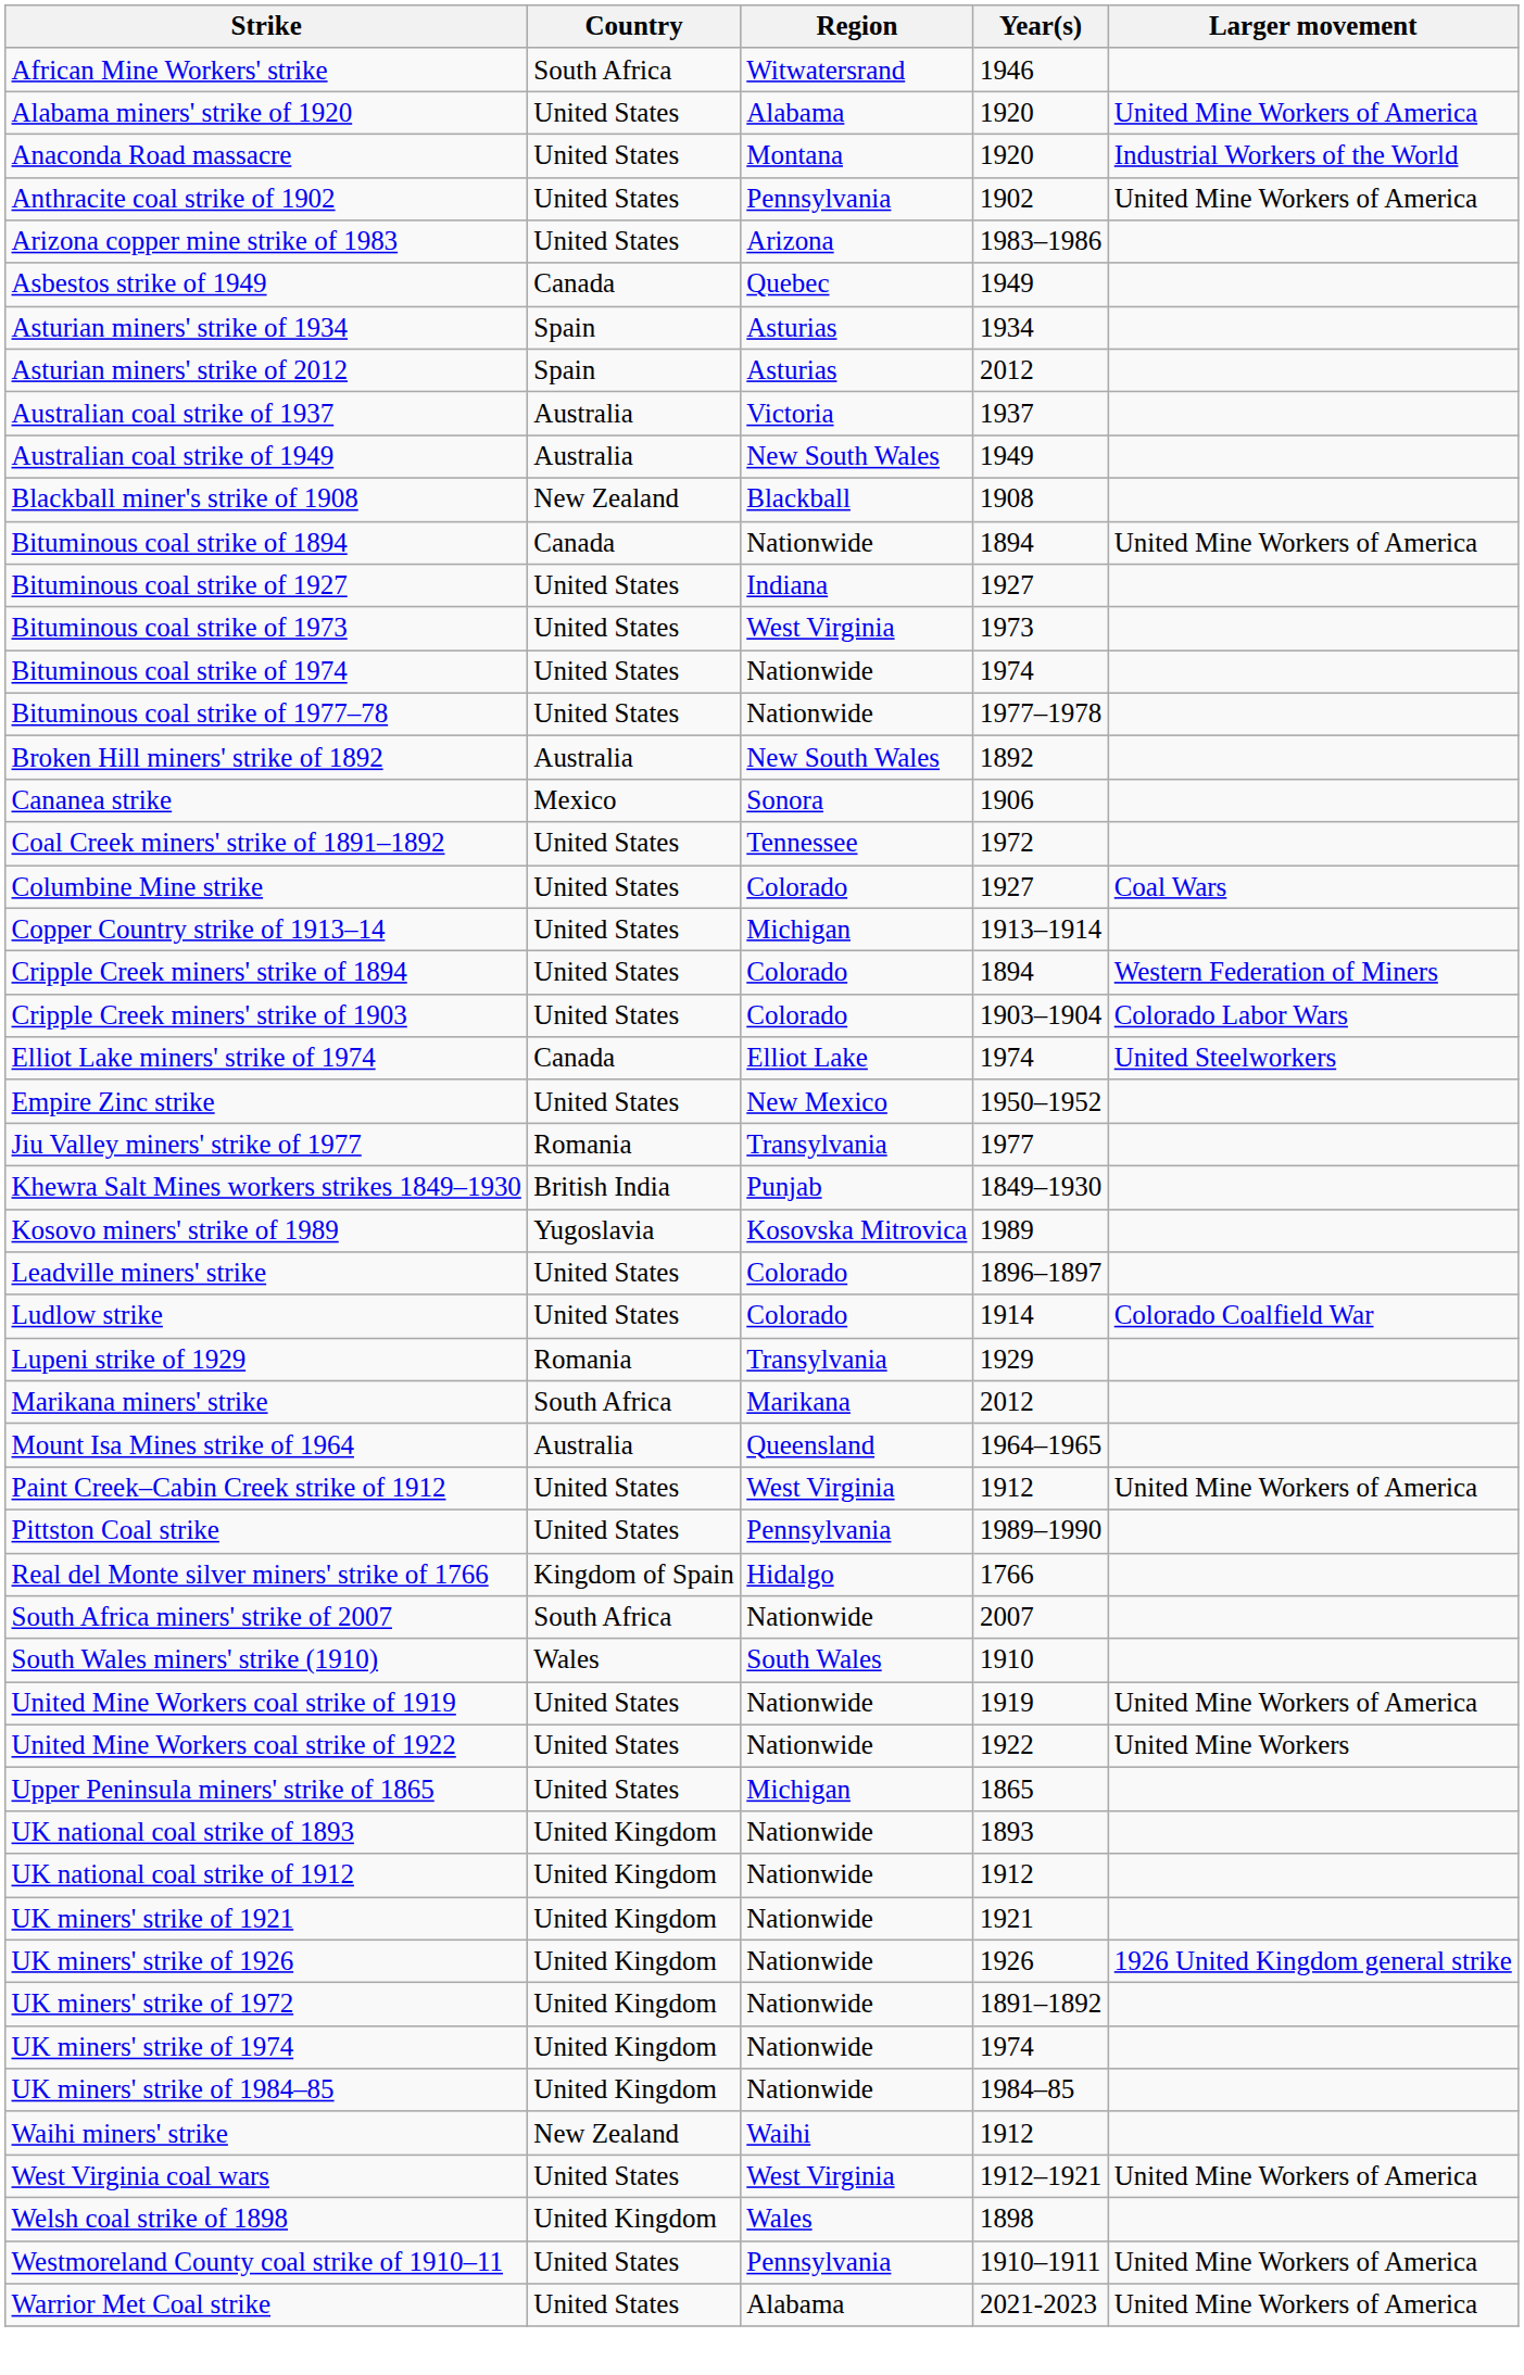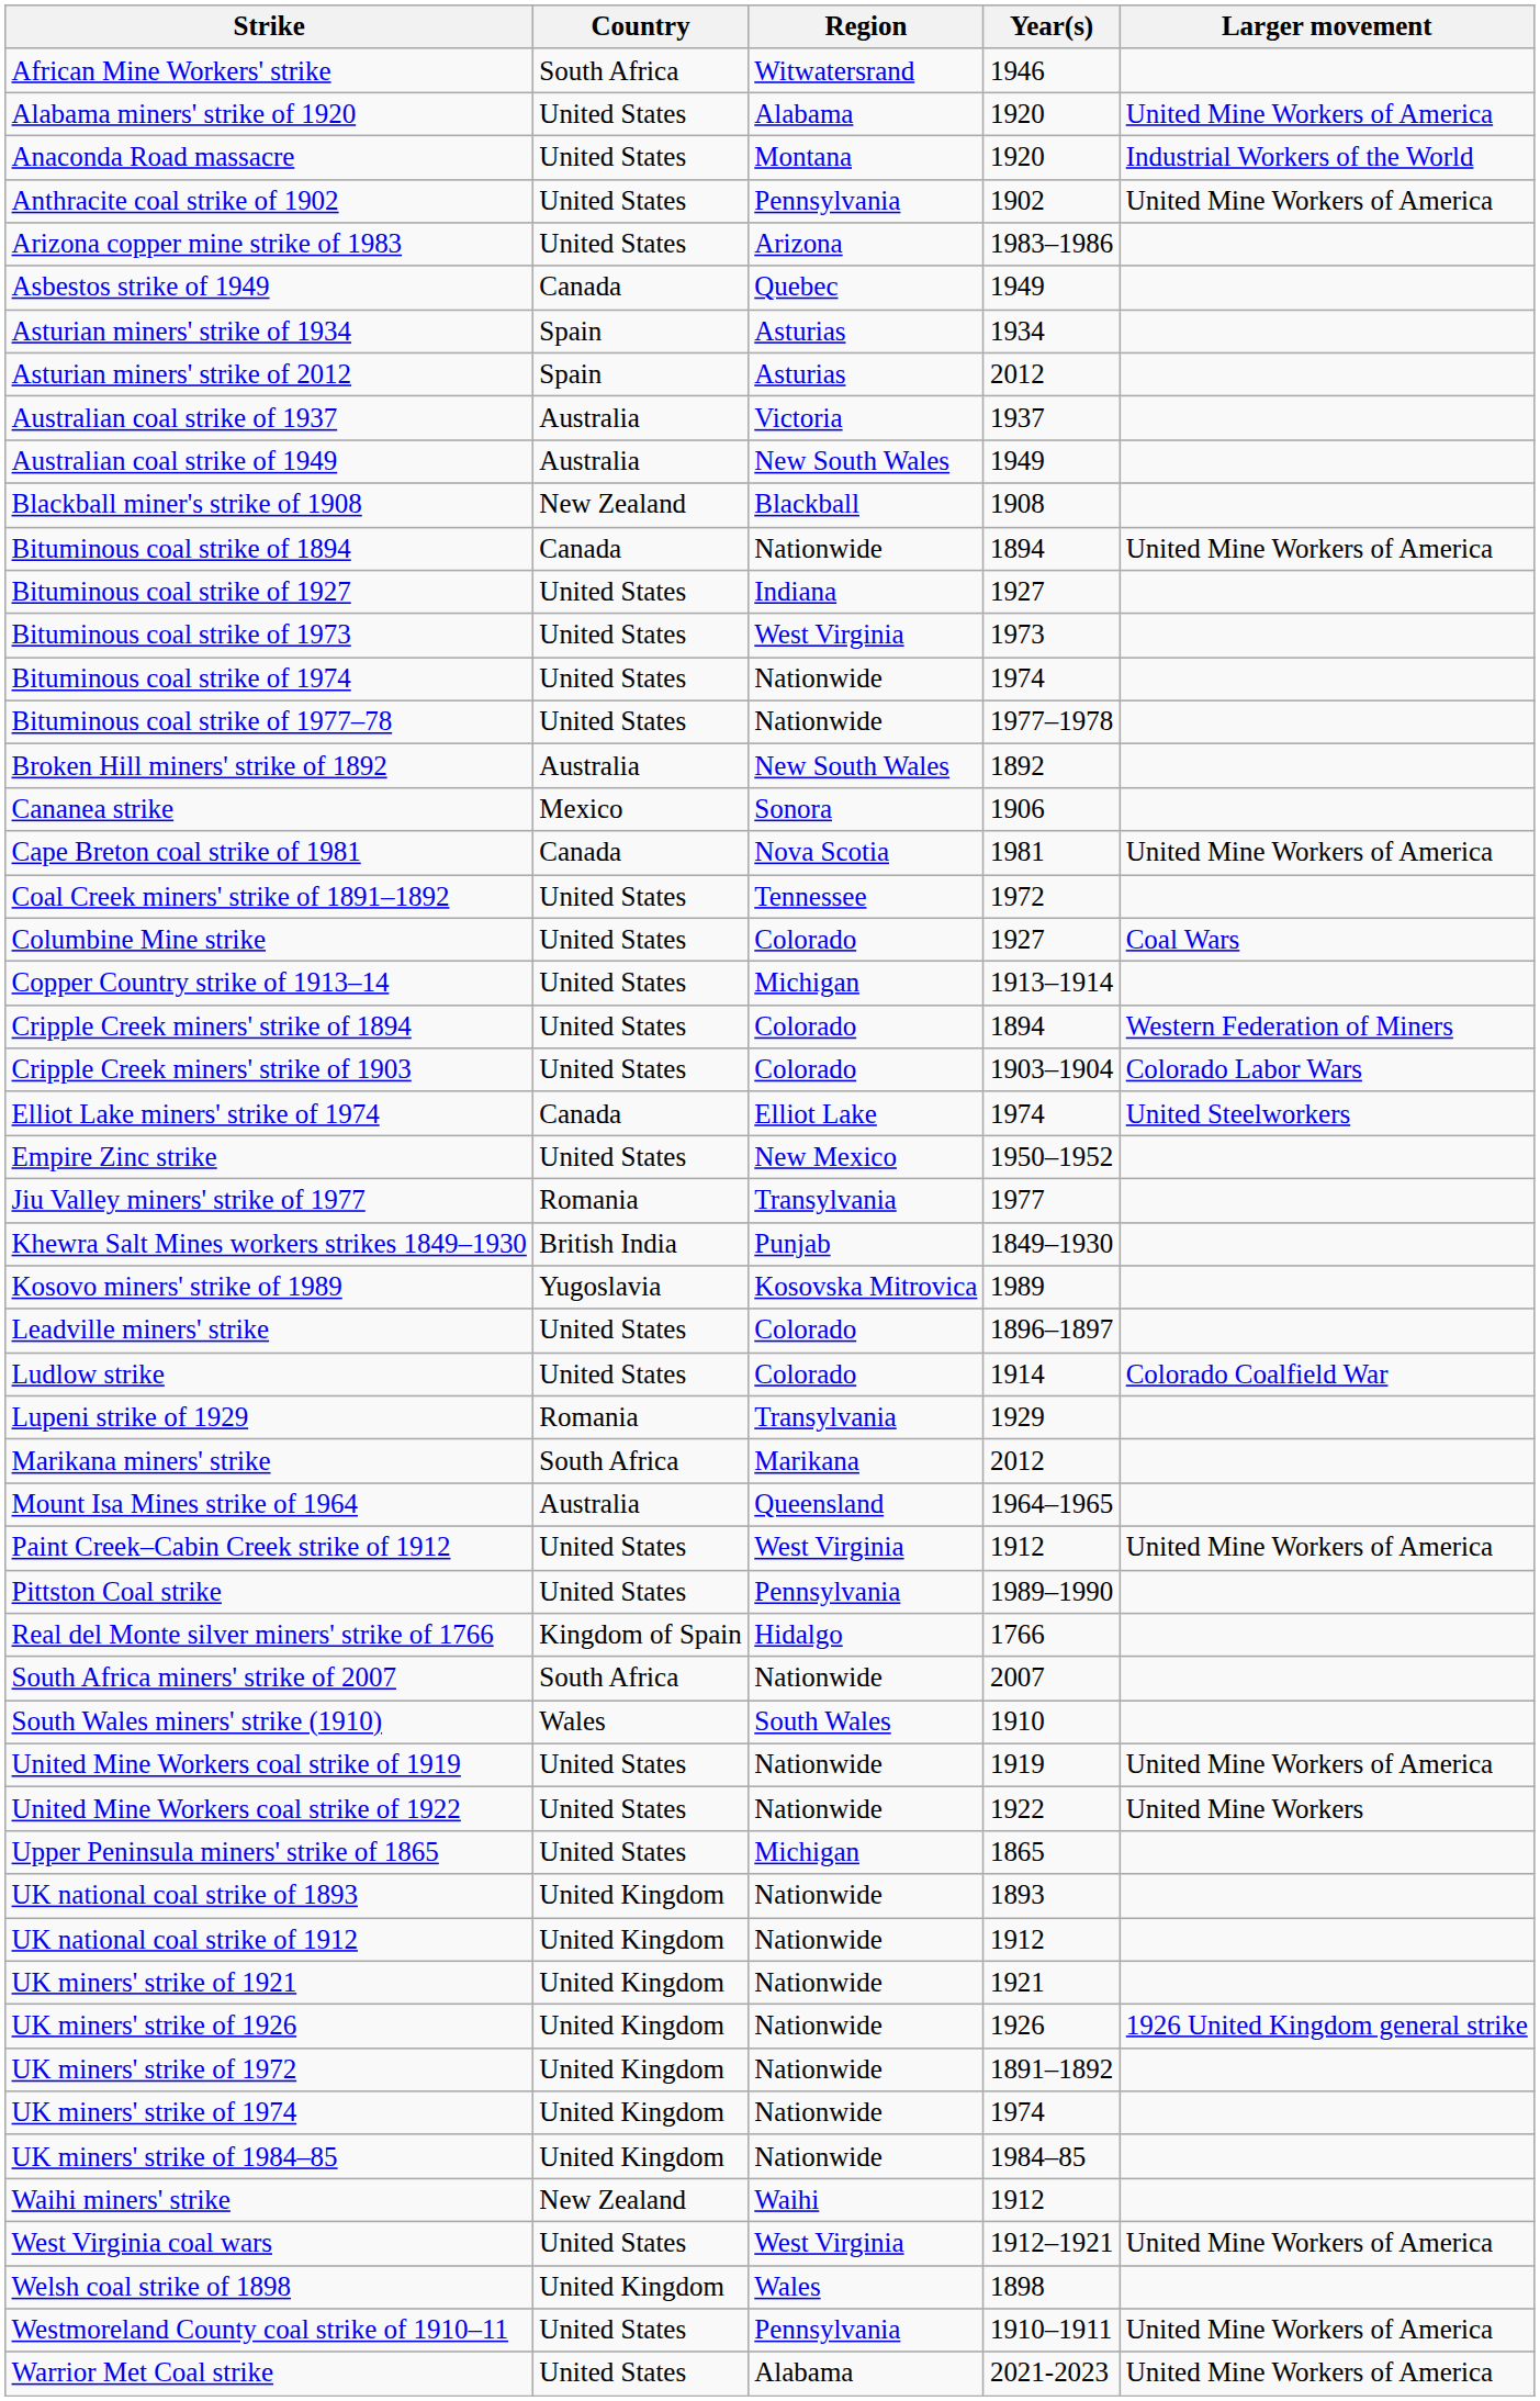+ row: Cape Breton coal strike of 1981 | Canada | Nova Scotia | 1981 | United Mine Workers of America
